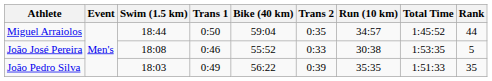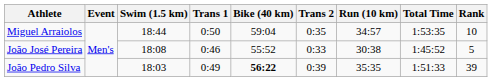Miguel Arraiolos | Total Time: 1:45:52 -> 1:53:35
Miguel Arraiolos | Rank: 44 -> 10
João José Pereira | Total Time: 1:53:35 -> 1:45:52
João Pedro Silva | Bike (40 km): normal -> bold
João Pedro Silva | Rank: 35 -> 39
